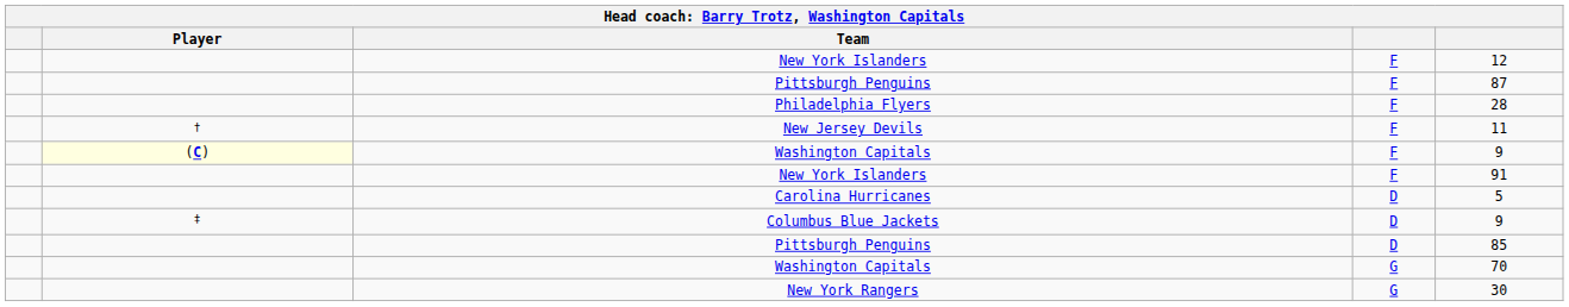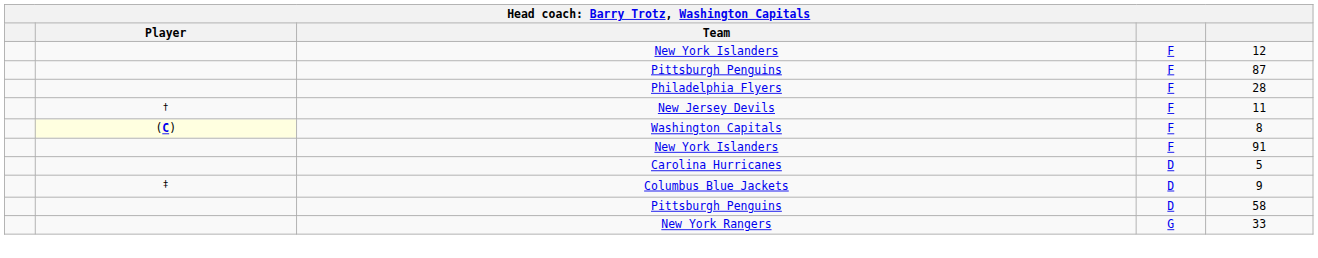Washington Capitals / F | column 5: 9 -> 8
Pittsburgh Penguins / D | column 5: 85 -> 58
- row: Washington Capitals | G | 70
New York Rangers | column 5: 30 -> 33
